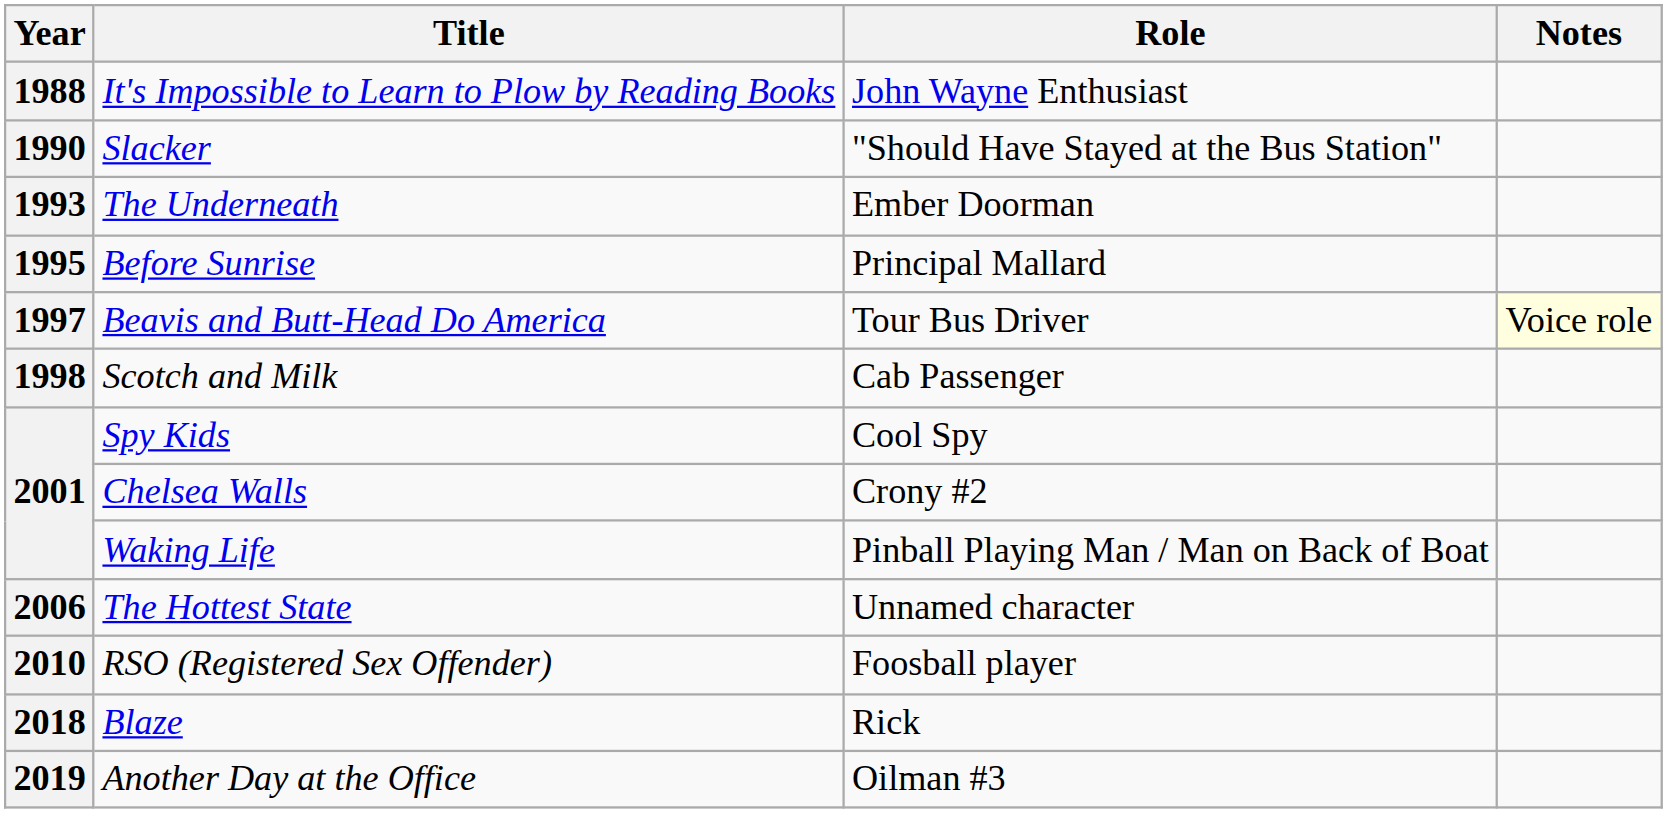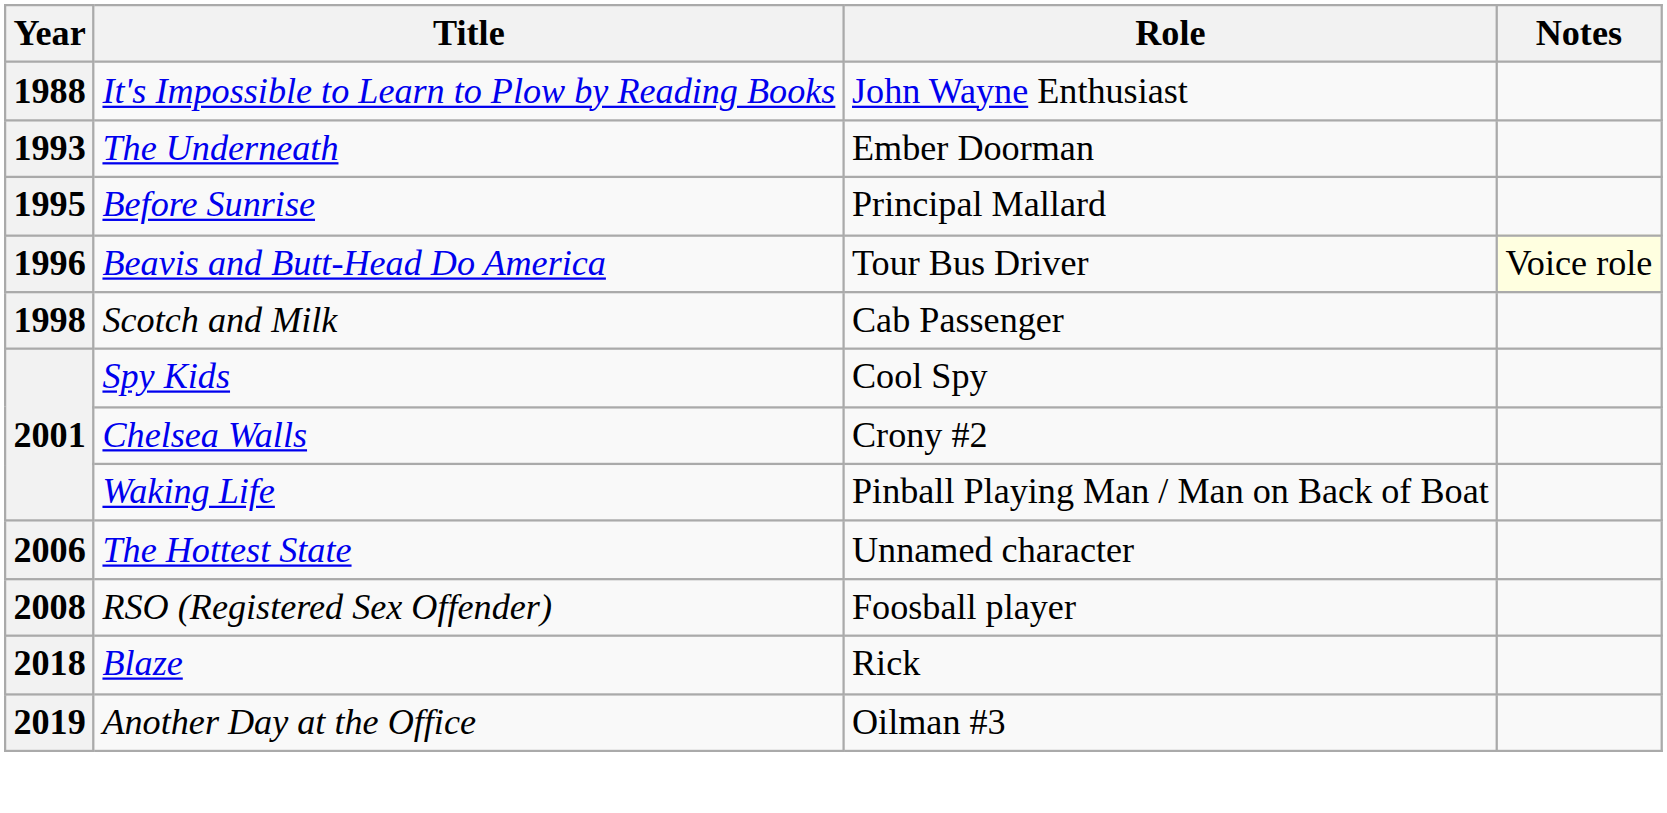- row: 1990 | Slacker | "Should Have Stayed at the Bus Station"
Beavis and Butt-Head Do America | Year: 1997 -> 1996
RSO (Registered Sex Offender) | Year: 2010 -> 2008
